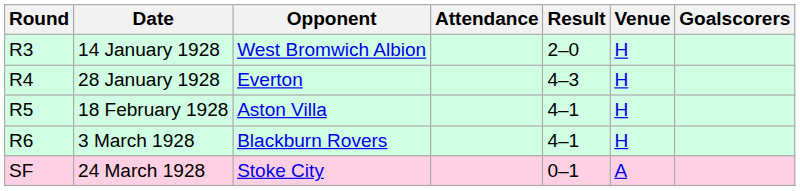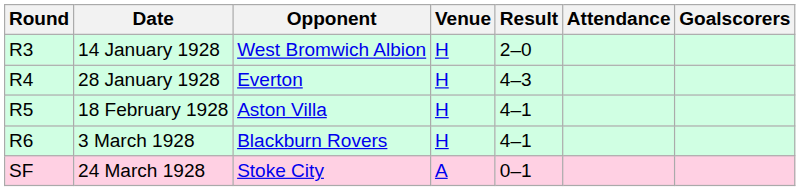columns swapped: Venue <-> Attendance
